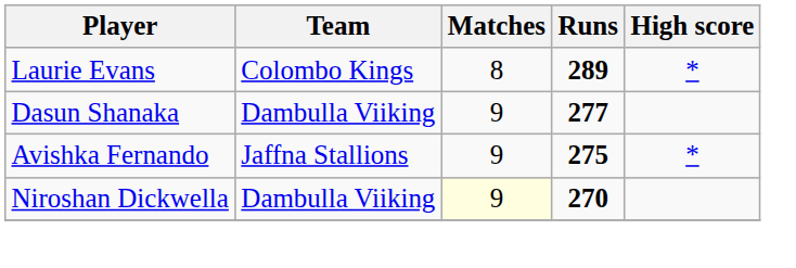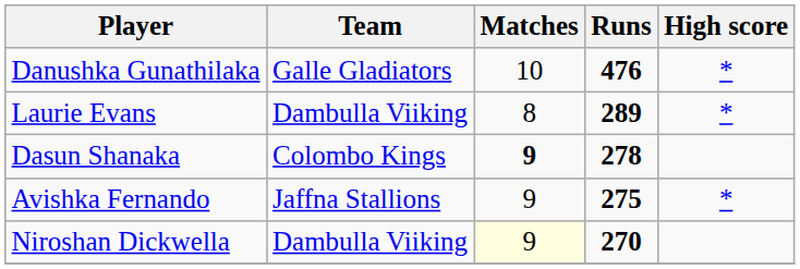+ row: Danushka Gunathilaka | Galle Gladiators | 10 | 476 | *
Laurie Evans | Team: Colombo Kings -> Dambulla Viiking
Dasun Shanaka | Team: Dambulla Viiking -> Colombo Kings
Dasun Shanaka | Matches: normal -> bold
Dasun Shanaka | Runs: 277 -> 278
